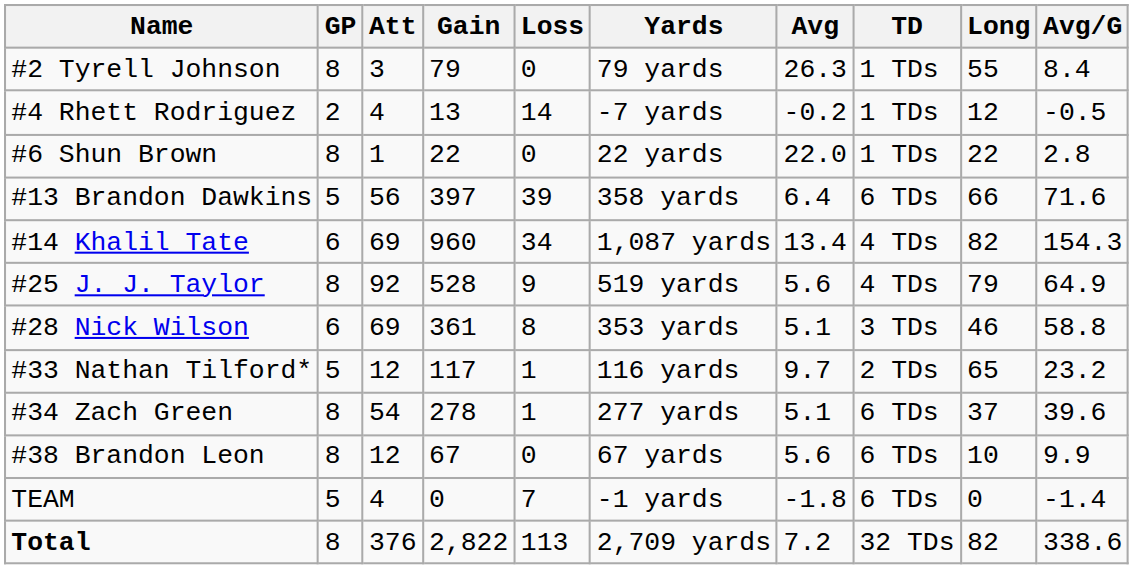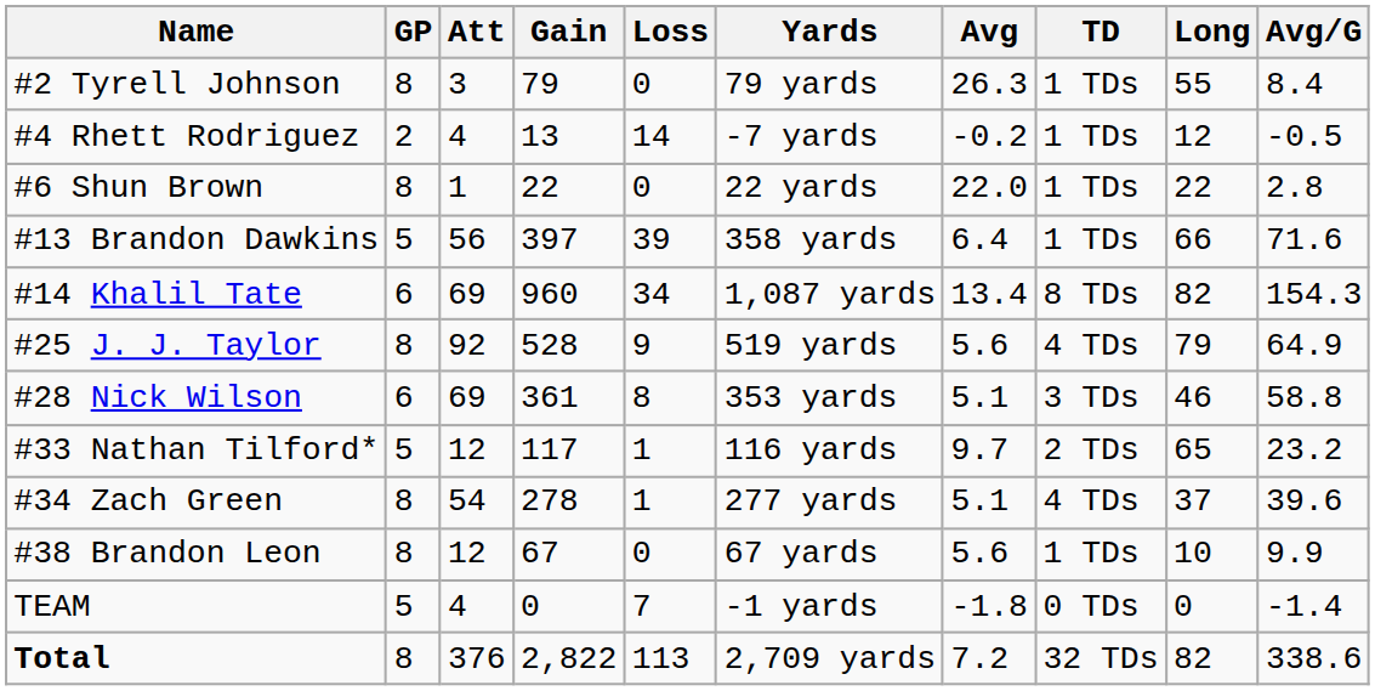#13 Brandon Dawkins | TD: 6 TDs -> 1 TDs
#14 Khalil Tate | TD: 4 TDs -> 8 TDs
#34 Zach Green | TD: 6 TDs -> 4 TDs
#38 Brandon Leon | TD: 6 TDs -> 1 TDs
TEAM | TD: 6 TDs -> 0 TDs
